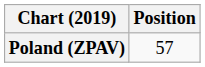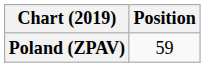Poland (ZPAV) | Position: 57 -> 59
